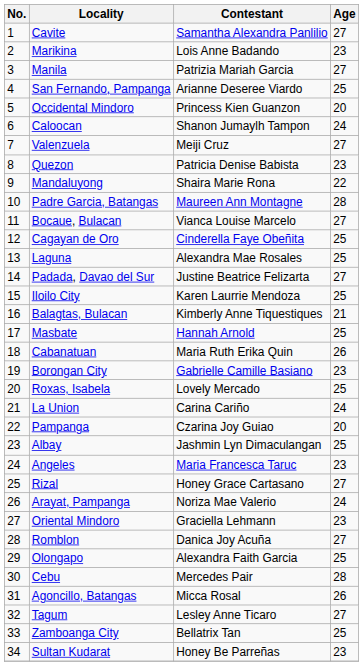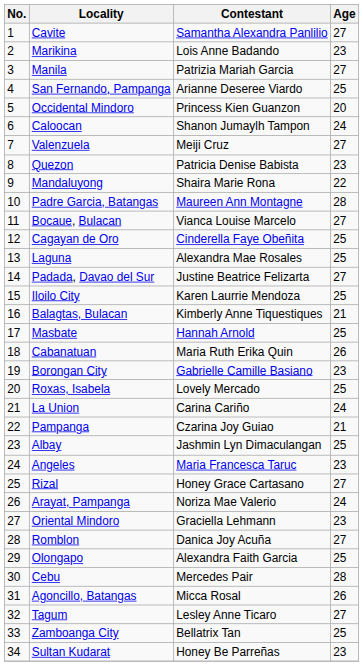Pampanga | Age: 20 -> 21
